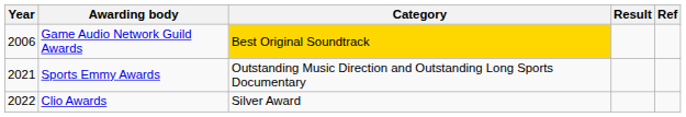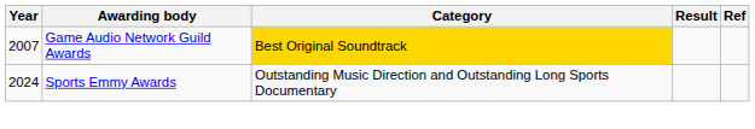Game Audio Network Guild Awards | Year: 2006 -> 2007
Sports Emmy Awards | Year: 2021 -> 2024
- row: 2022 | Clio Awards | Silver Award
